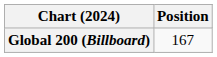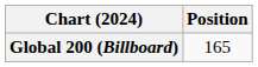Global 200 (Billboard) | Position: 167 -> 165
